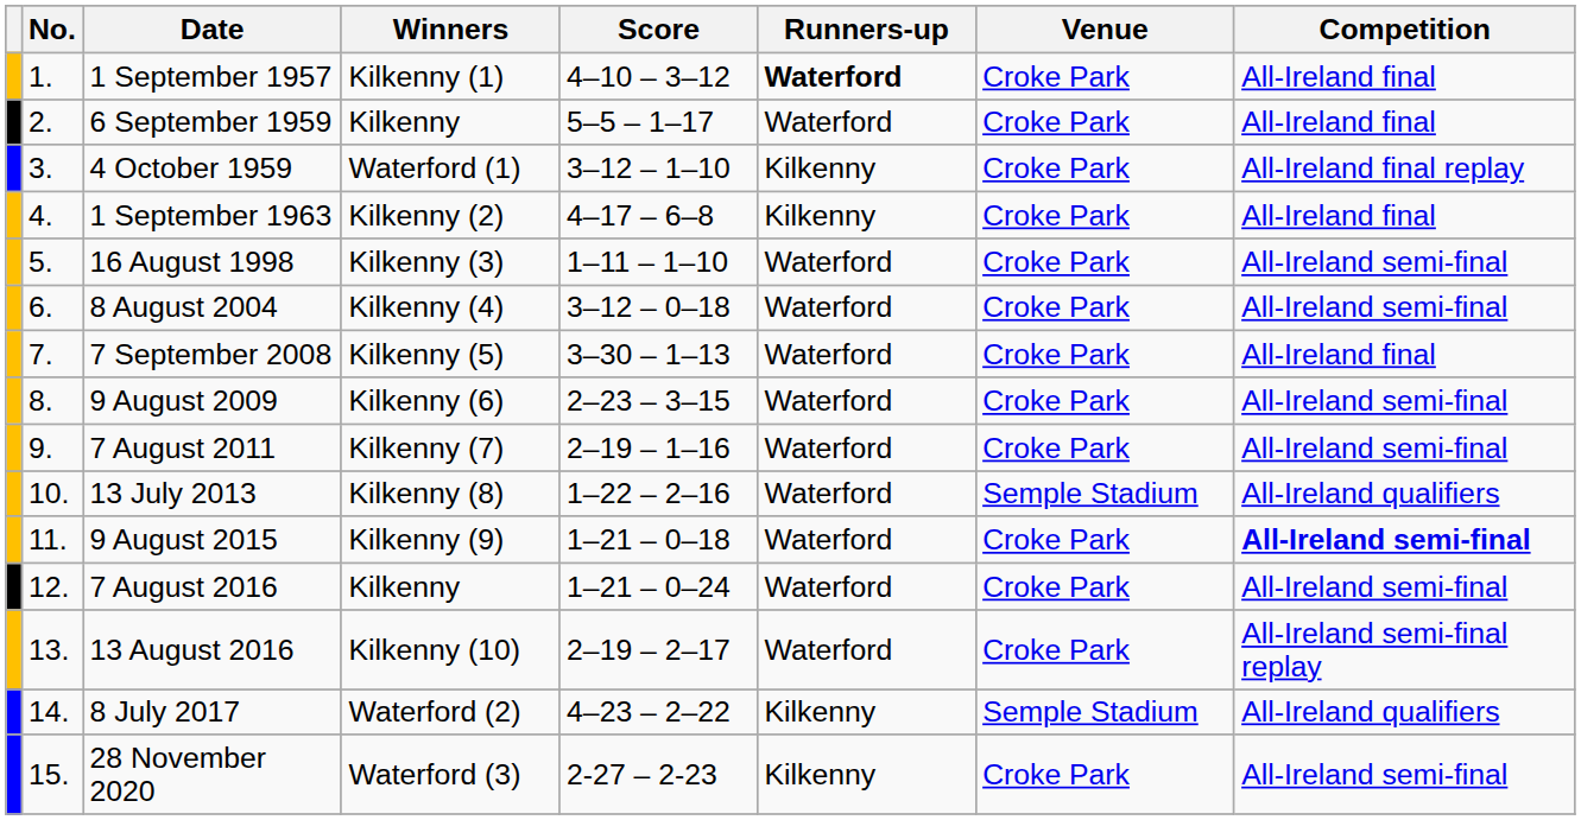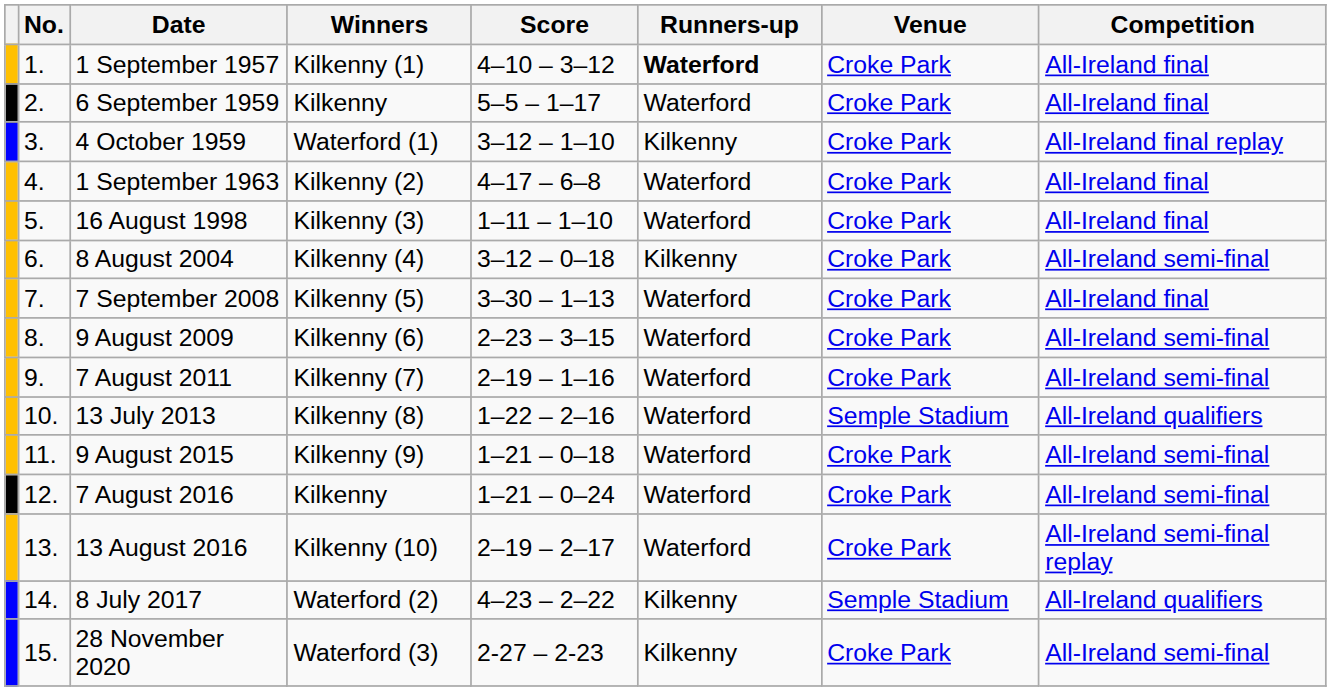1 September 1963 | Runners-up: Kilkenny -> Waterford
16 August 1998 | Competition: All-Ireland semi-final -> All-Ireland final
8 August 2004 | Runners-up: Waterford -> Kilkenny
9 August 2015 | Competition: bold -> normal
